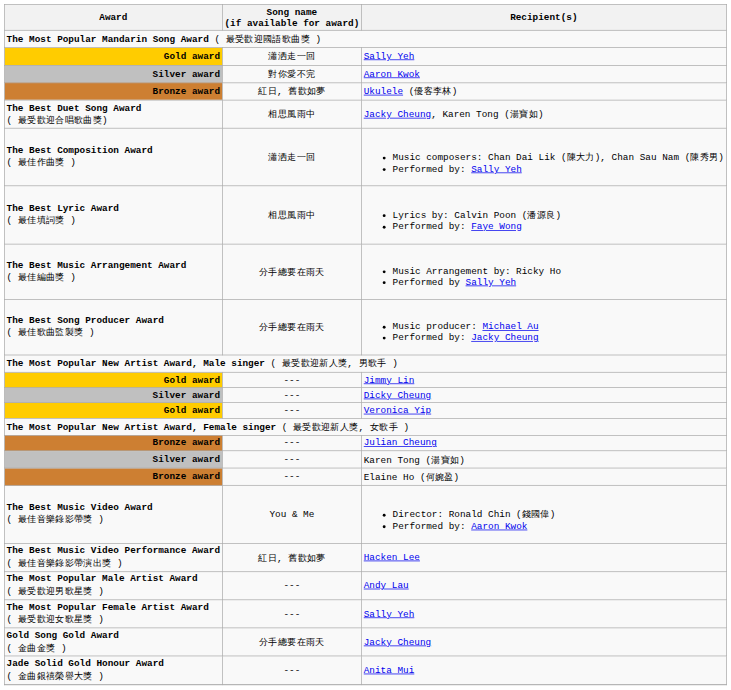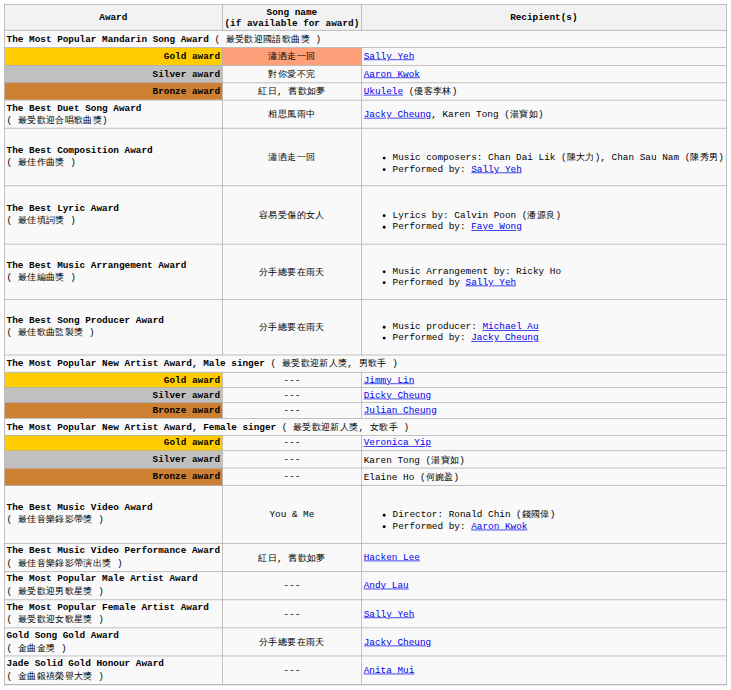Gold award / Sally Yeh | Song name (if available for award): no background -> lightsalmon background
Lyrics by: Calvin Poon (潘源良) Performed by: Faye Wong | Song name (if available for award): 相思風雨中 -> 容易受傷的女人
rows swapped: Julian Cheung <-> Veronica Yip
